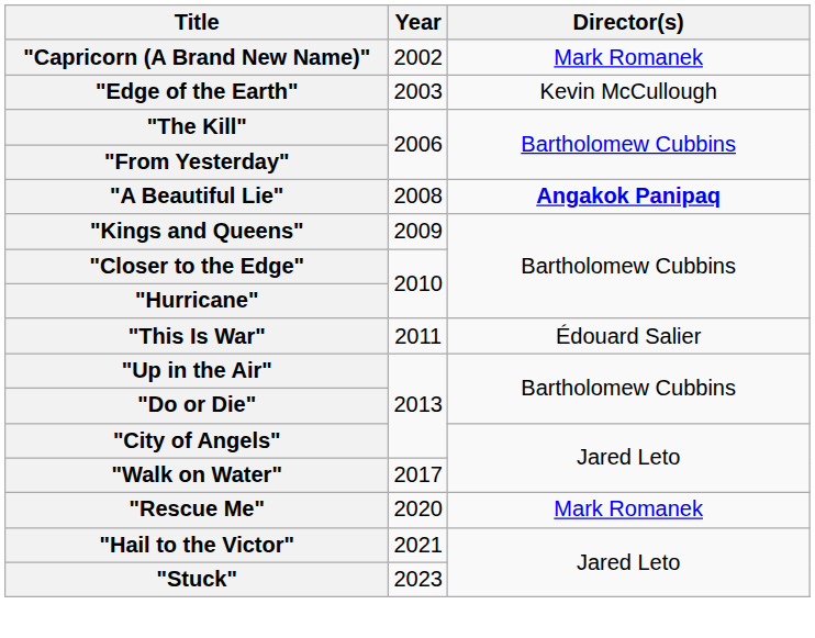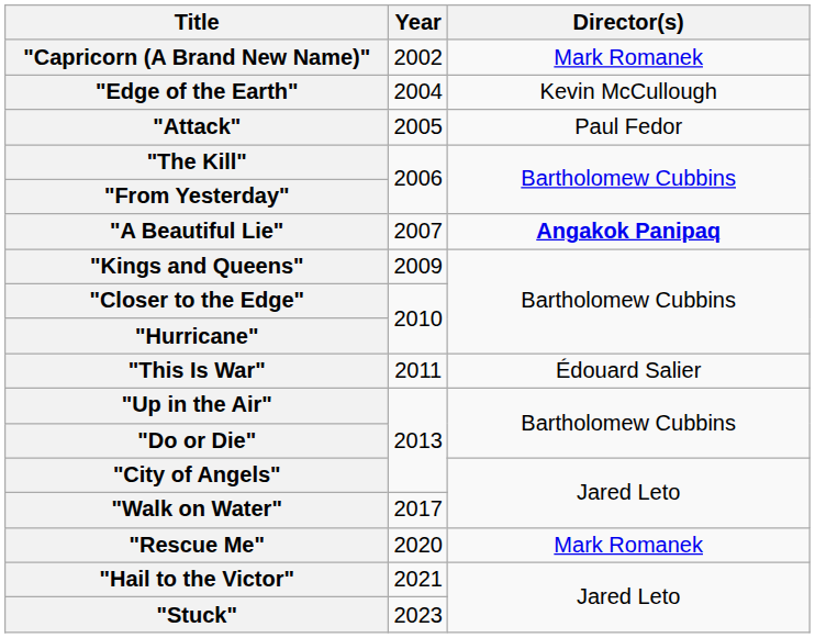"Edge of the Earth" | Year: 2003 -> 2004
+ row: "Attack" | 2005 | Paul Fedor
"A Beautiful Lie" | Year: 2008 -> 2007
